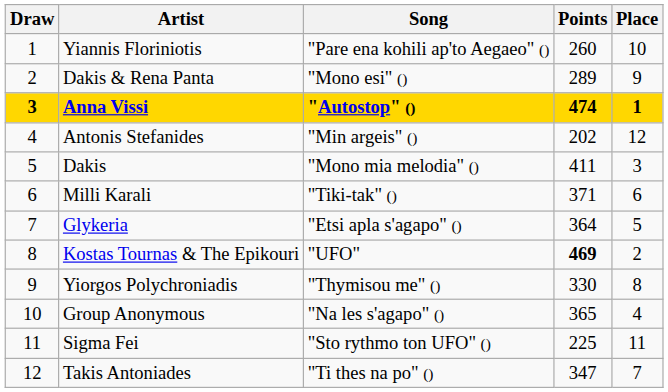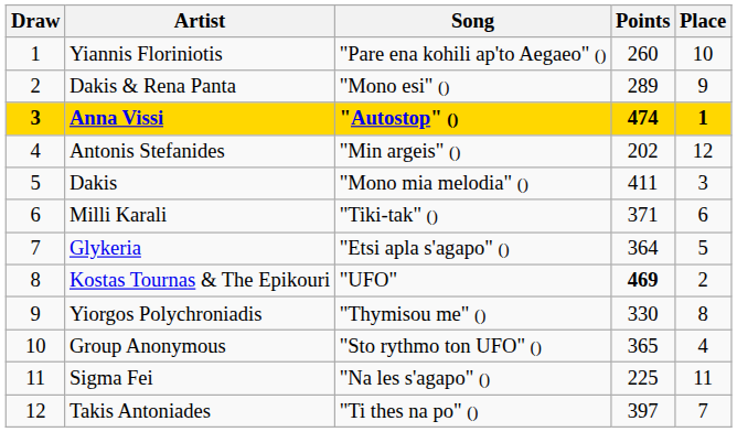Group Anonymous | Song: "Na les s'agapo" () -> "Sto rythmo ton UFO" ()
Sigma Fei | Song: "Sto rythmo ton UFO" () -> "Na les s'agapo" ()
Takis Antoniades | Points: 347 -> 397
